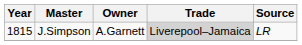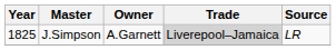J.Simpson | Year: 1815 -> 1825
